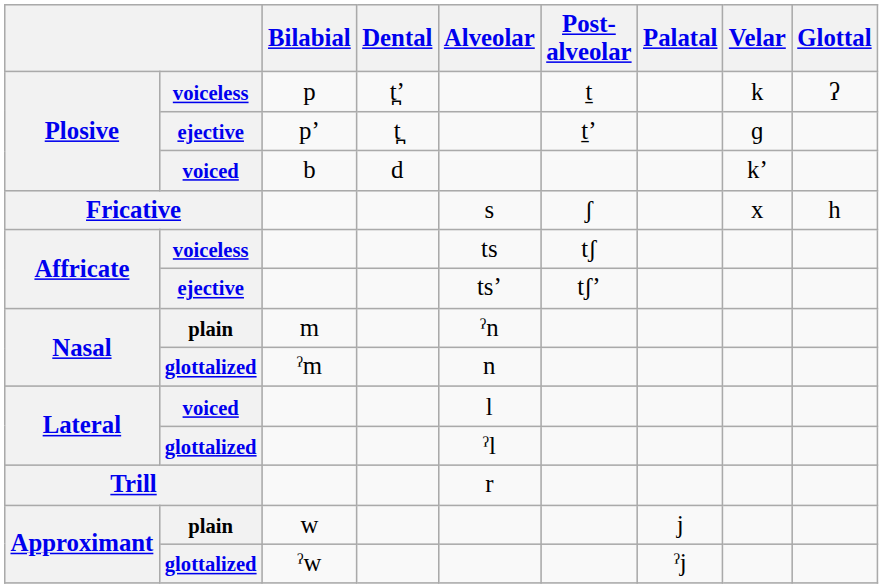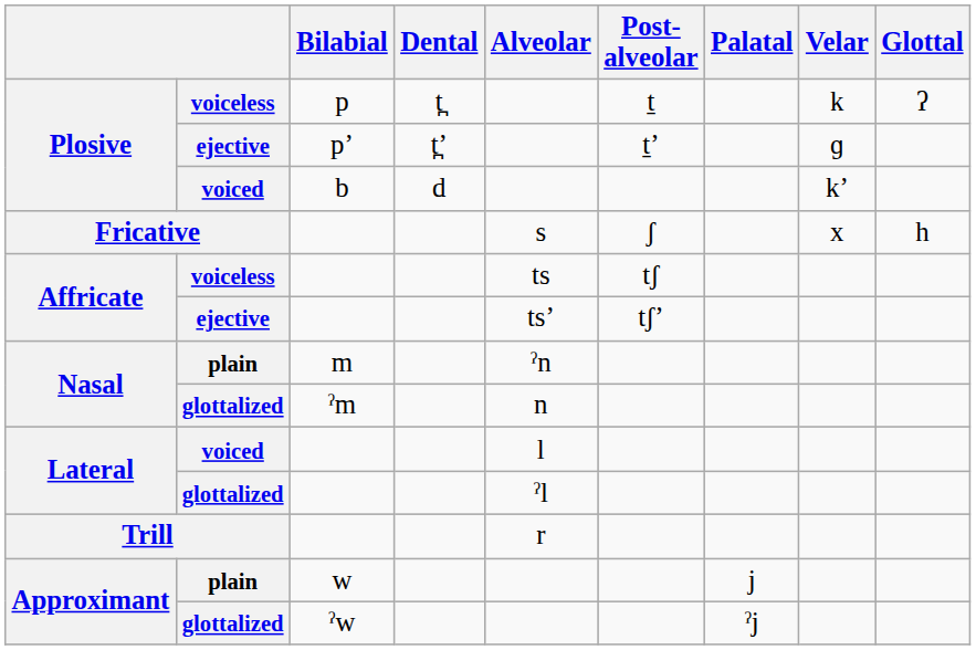p | Dental: t̪ʼ -> t̪
pʼ | Dental: t̪ -> t̪ʼ
